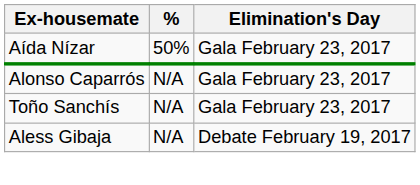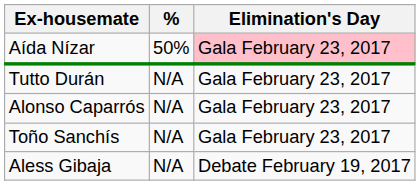Aída Nízar | Elimination's Day: no background -> pink background
+ row: Tutto Durán | N/A | Gala February 23, 2017
